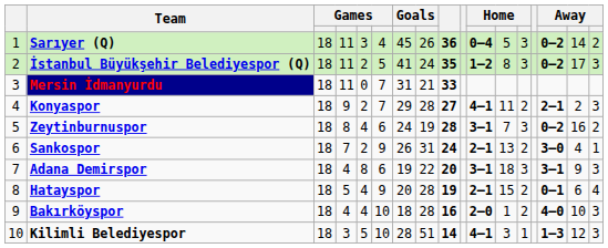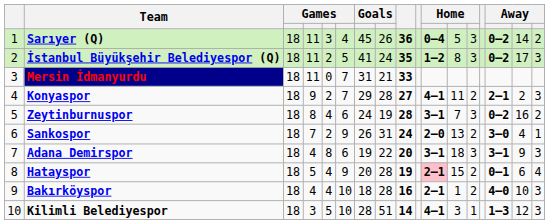Sankospor | column 11: 2–1 -> 2–0
Hatayspor | column 11: no background -> pink background
Bakırköyspor | column 11: 2–0 -> 2–1
